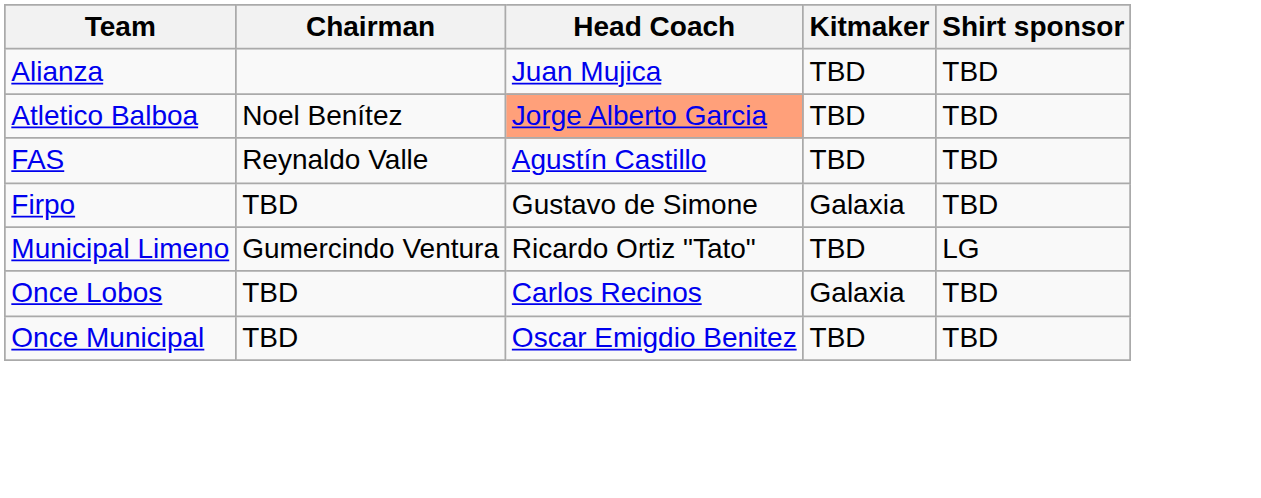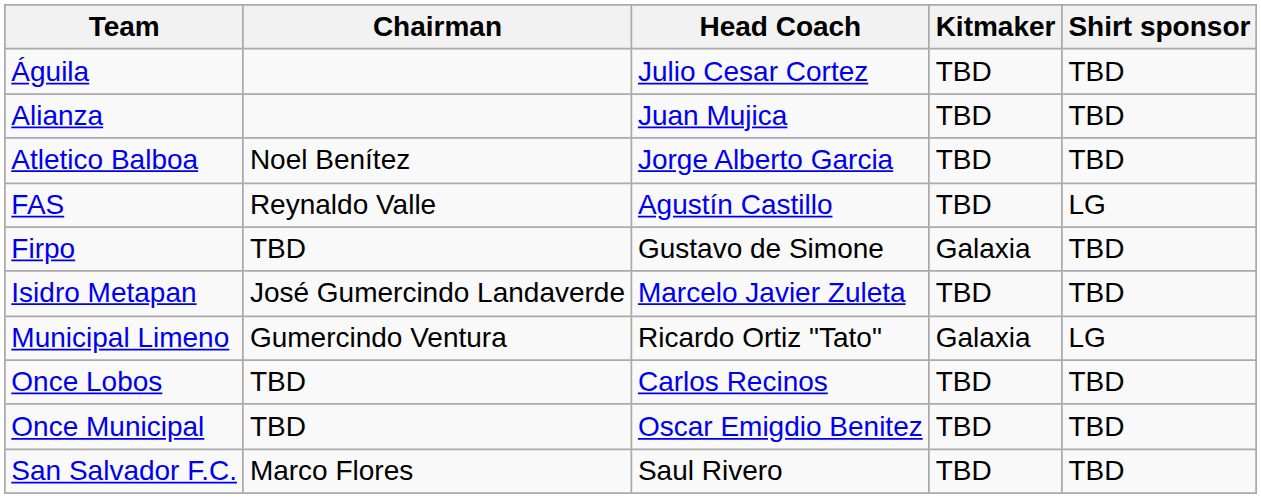+ row: Águila | Julio Cesar Cortez | TBD | TBD
Atletico Balboa | Head Coach: lightsalmon background -> no background
FAS | Shirt sponsor: TBD -> LG
+ row: Isidro Metapan | José Gumercindo Landaverde | Marcelo Javier Zuleta | TBD | TBD
Municipal Limeno | Kitmaker: TBD -> Galaxia
Once Lobos | Kitmaker: Galaxia -> TBD
+ row: San Salvador F.C. | Marco Flores | Saul Rivero | TBD | TBD
